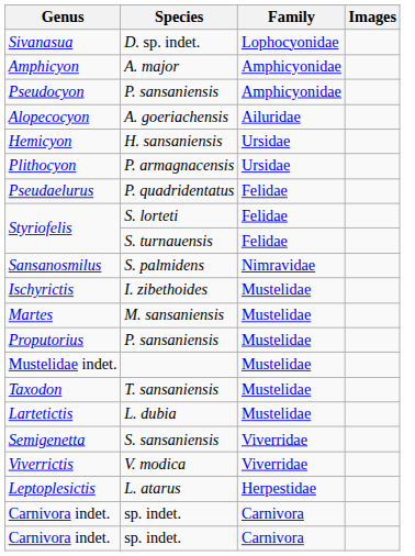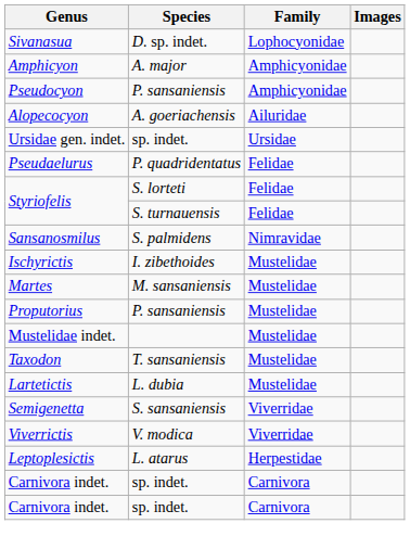- row: Hemicyon | H. sansaniensis | Ursidae
+ row: Ursidae gen. indet. | sp. indet. | Ursidae
- row: Plithocyon | P. armagnacensis | Ursidae
